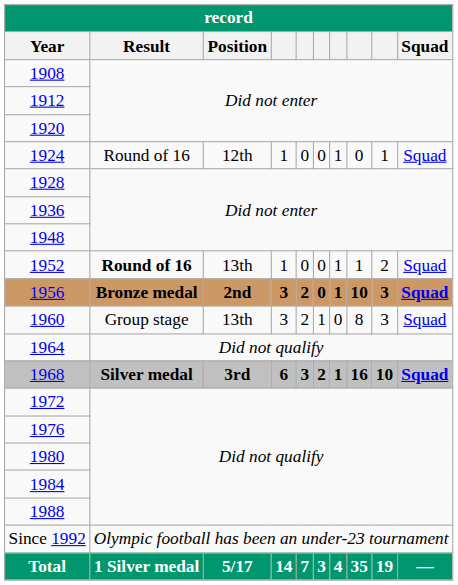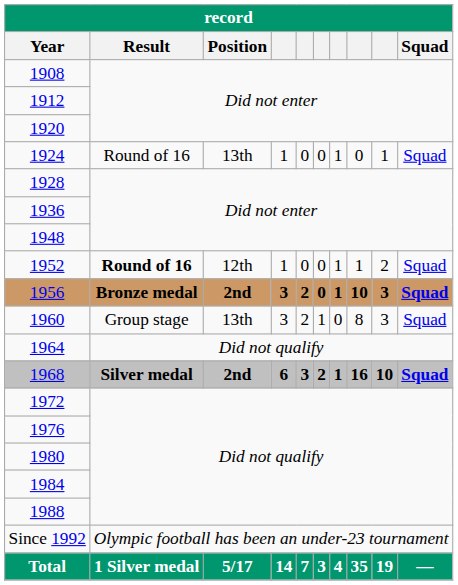1924 | Position: 12th -> 13th
1952 | Position: 13th -> 12th
1968 | Position: 3rd -> 2nd
